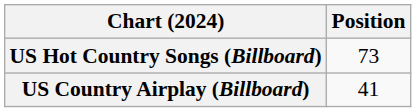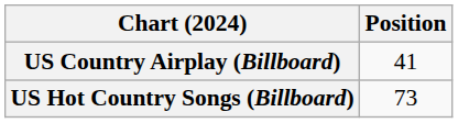rows swapped: US Country Airplay (Billboard) <-> US Hot Country Songs (Billboard)
